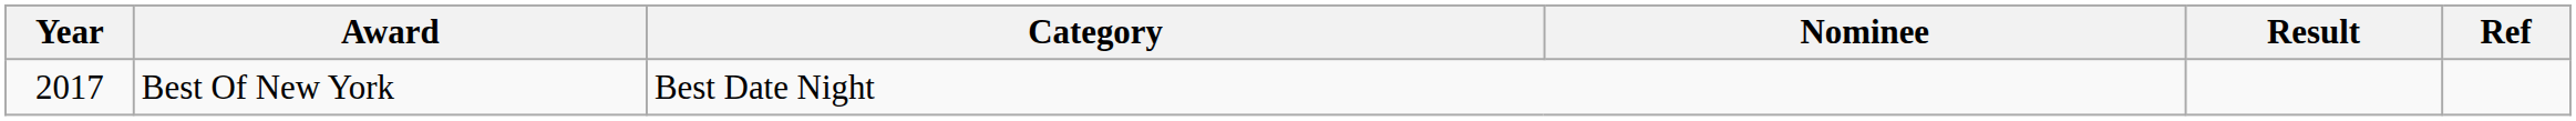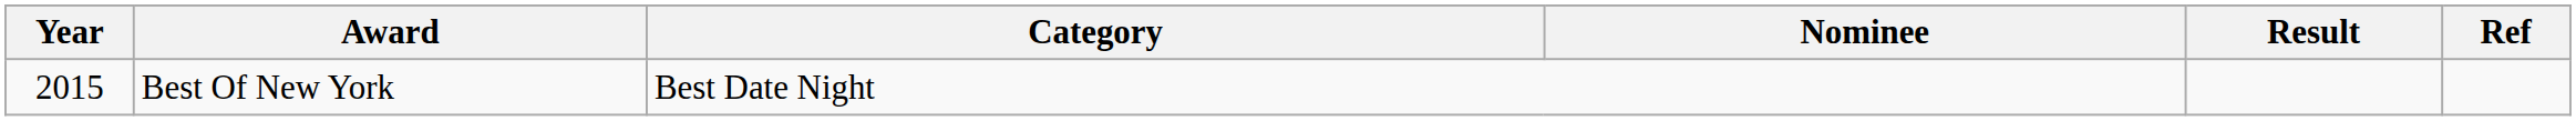Best Of New York | Year: 2017 -> 2015
